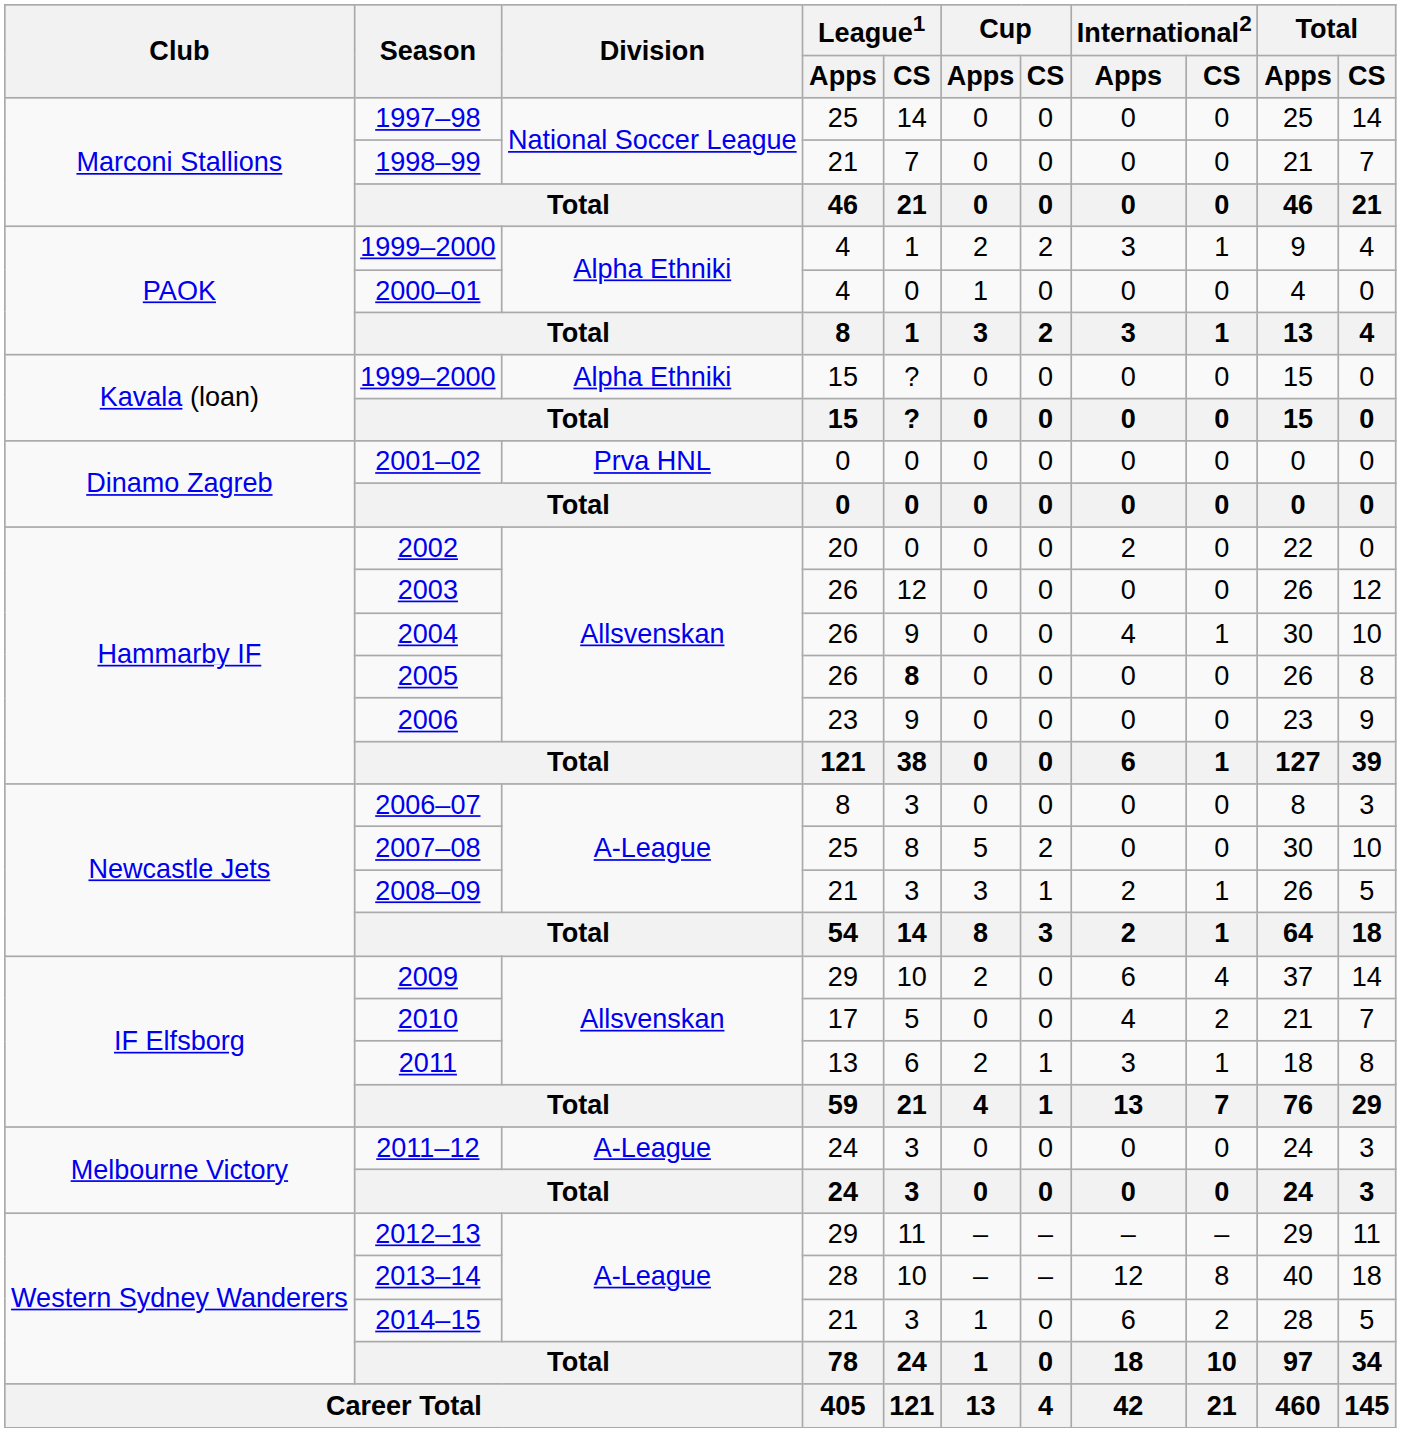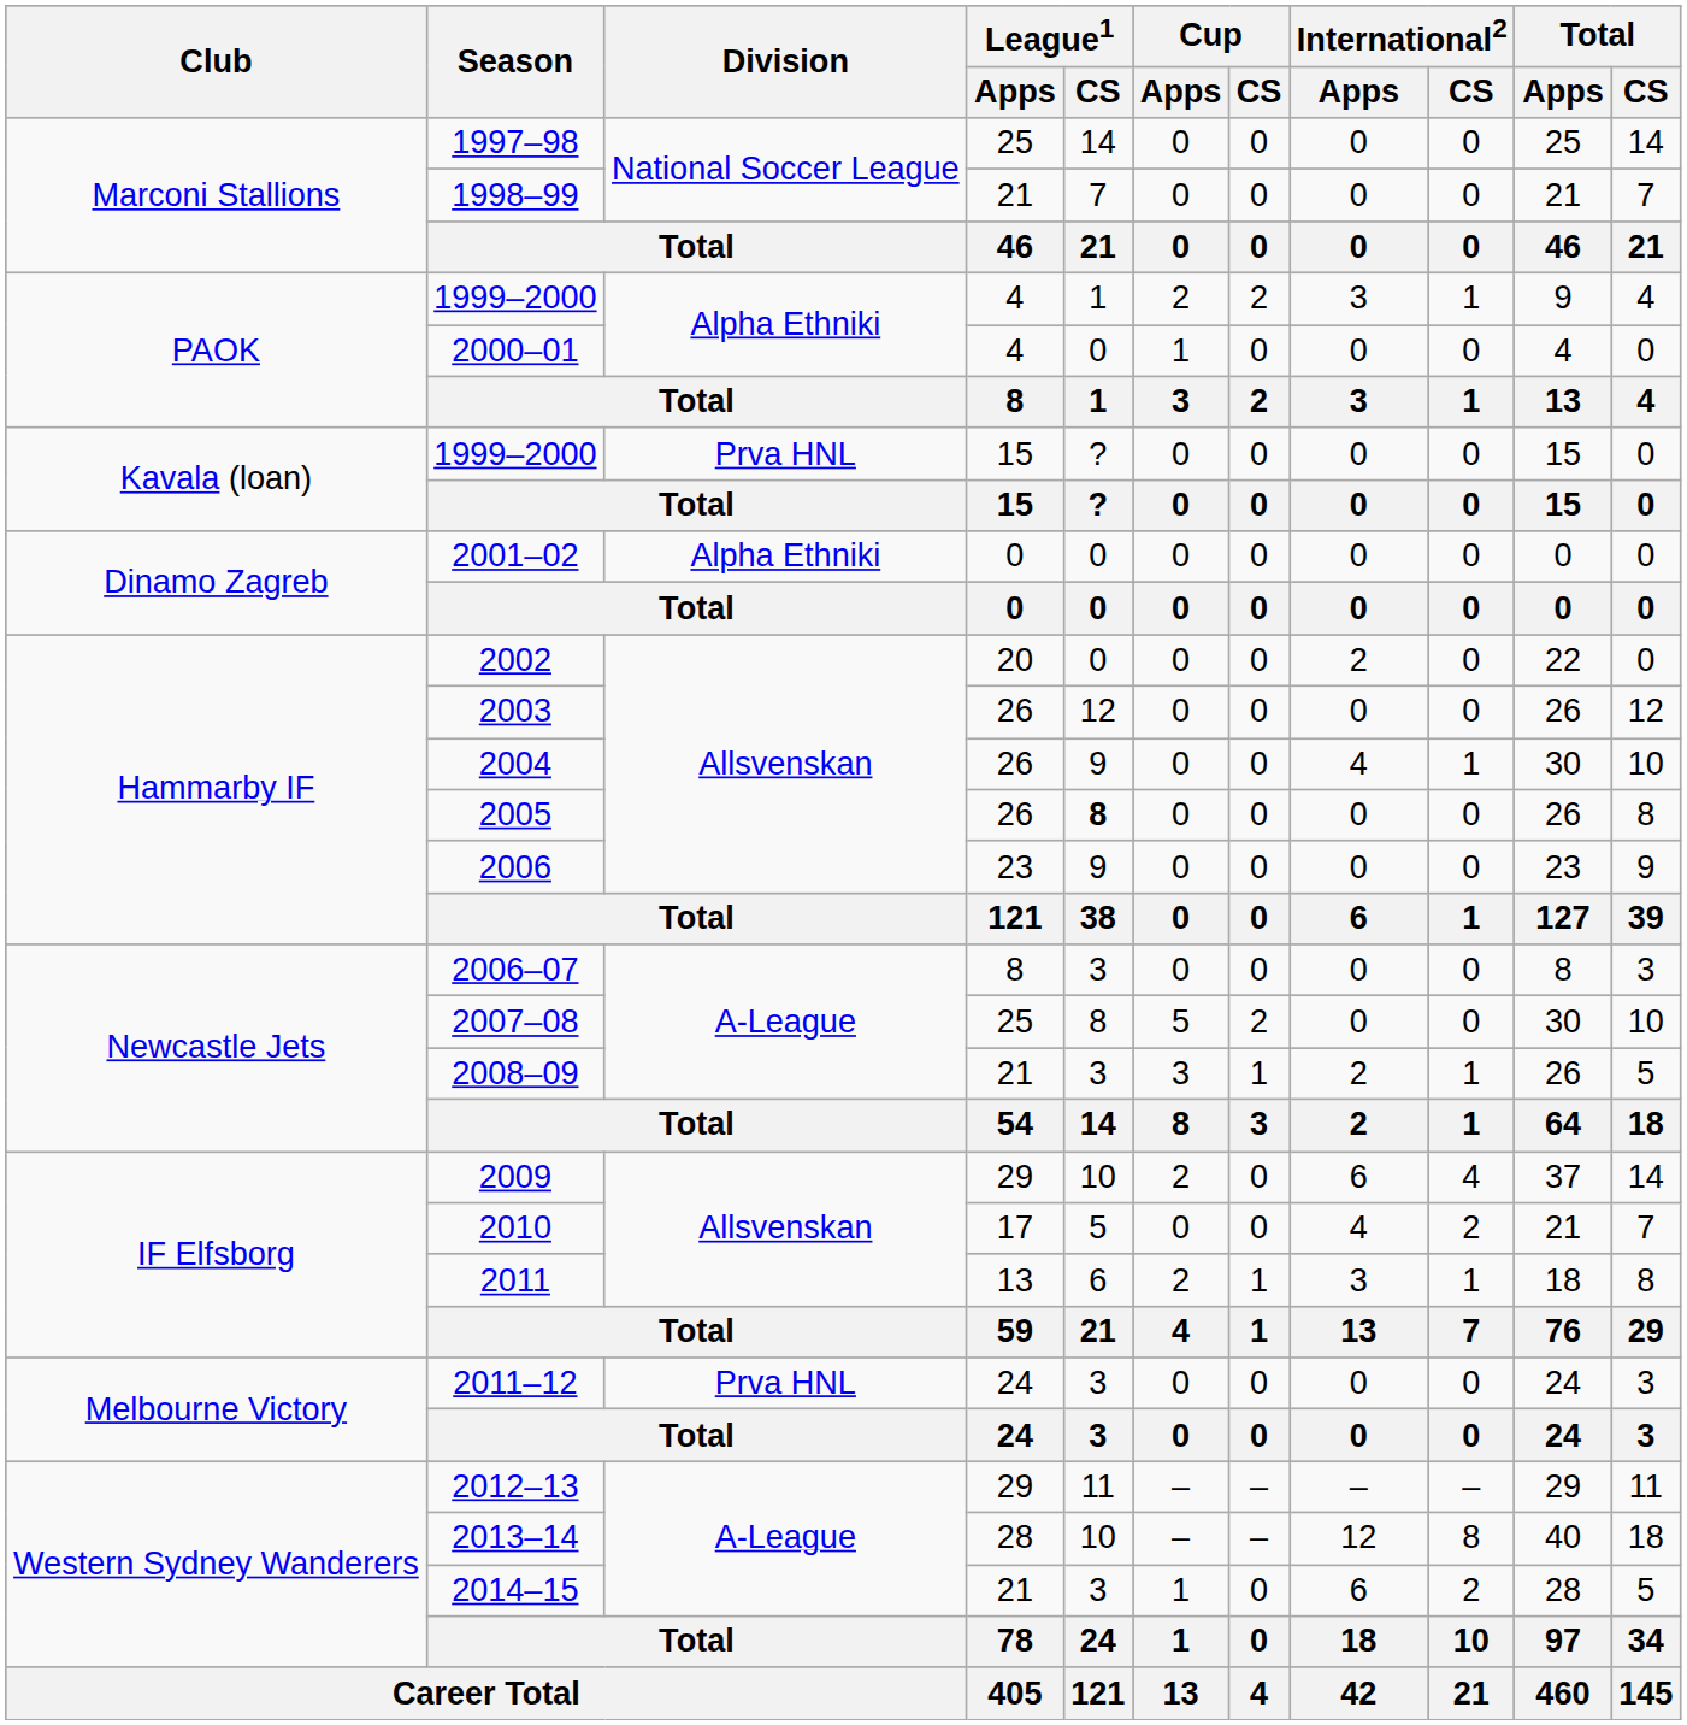1999–2000 / 15 | Division: Alpha Ethniki -> Prva HNL
2001–02 | Division: Prva HNL -> Alpha Ethniki
2011–12 | Division: A-League -> Prva HNL
